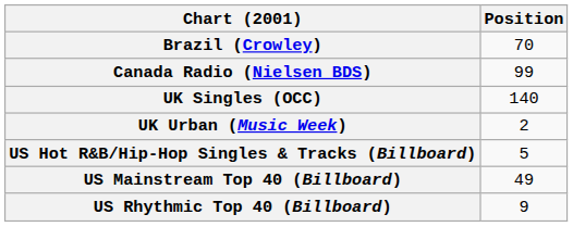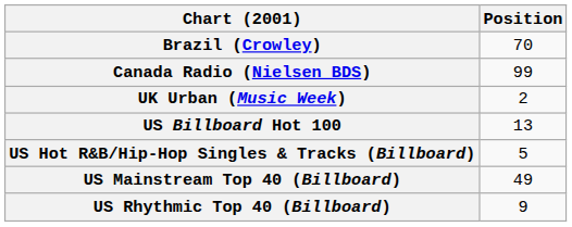- row: UK Singles (OCC) | 140
+ row: US Billboard Hot 100 | 13
